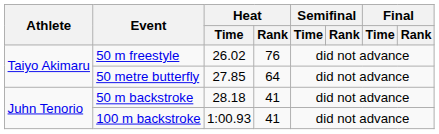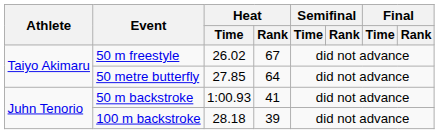50 m freestyle | Heat / Rank: 76 -> 67
50 m backstroke | Heat / Time: 28.18 -> 1:00.93
100 m backstroke | Heat / Time: 1:00.93 -> 28.18
100 m backstroke | Heat / Rank: 41 -> 39
